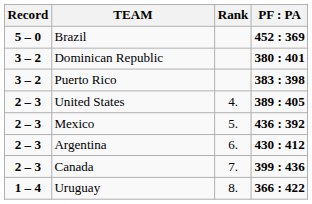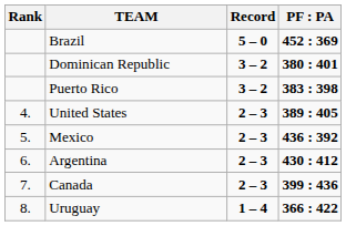columns swapped: Rank <-> Record
